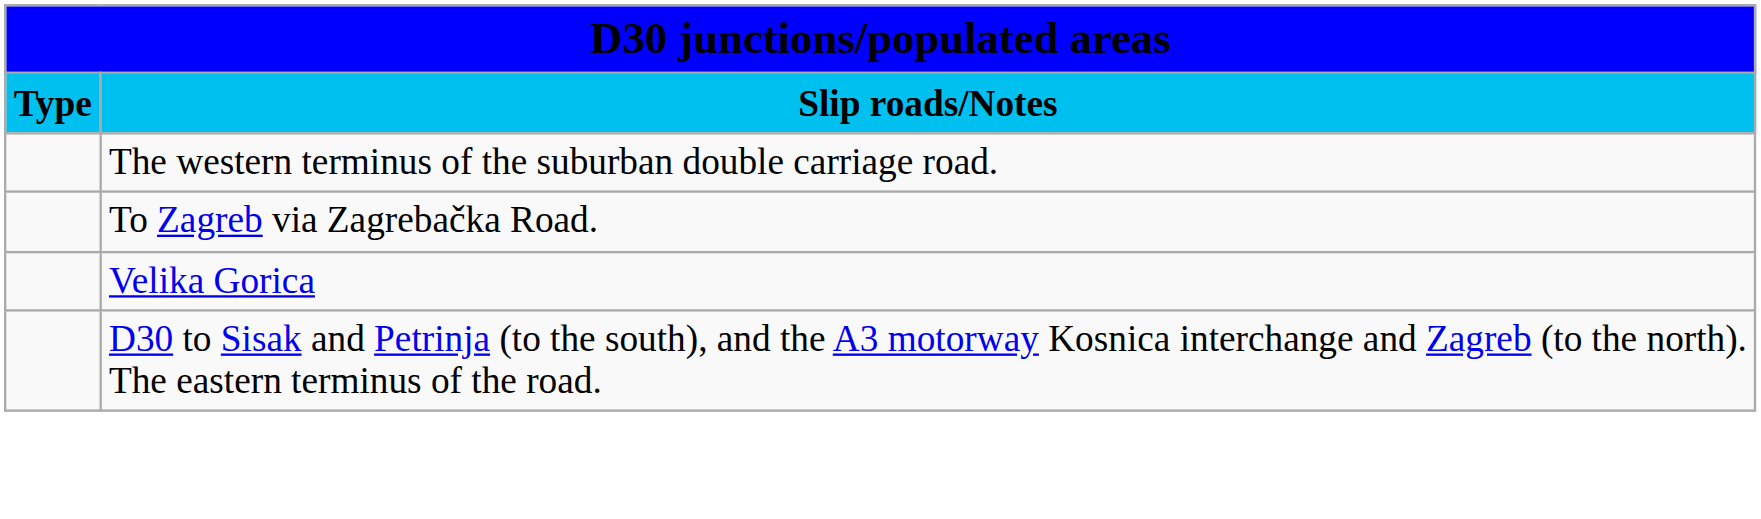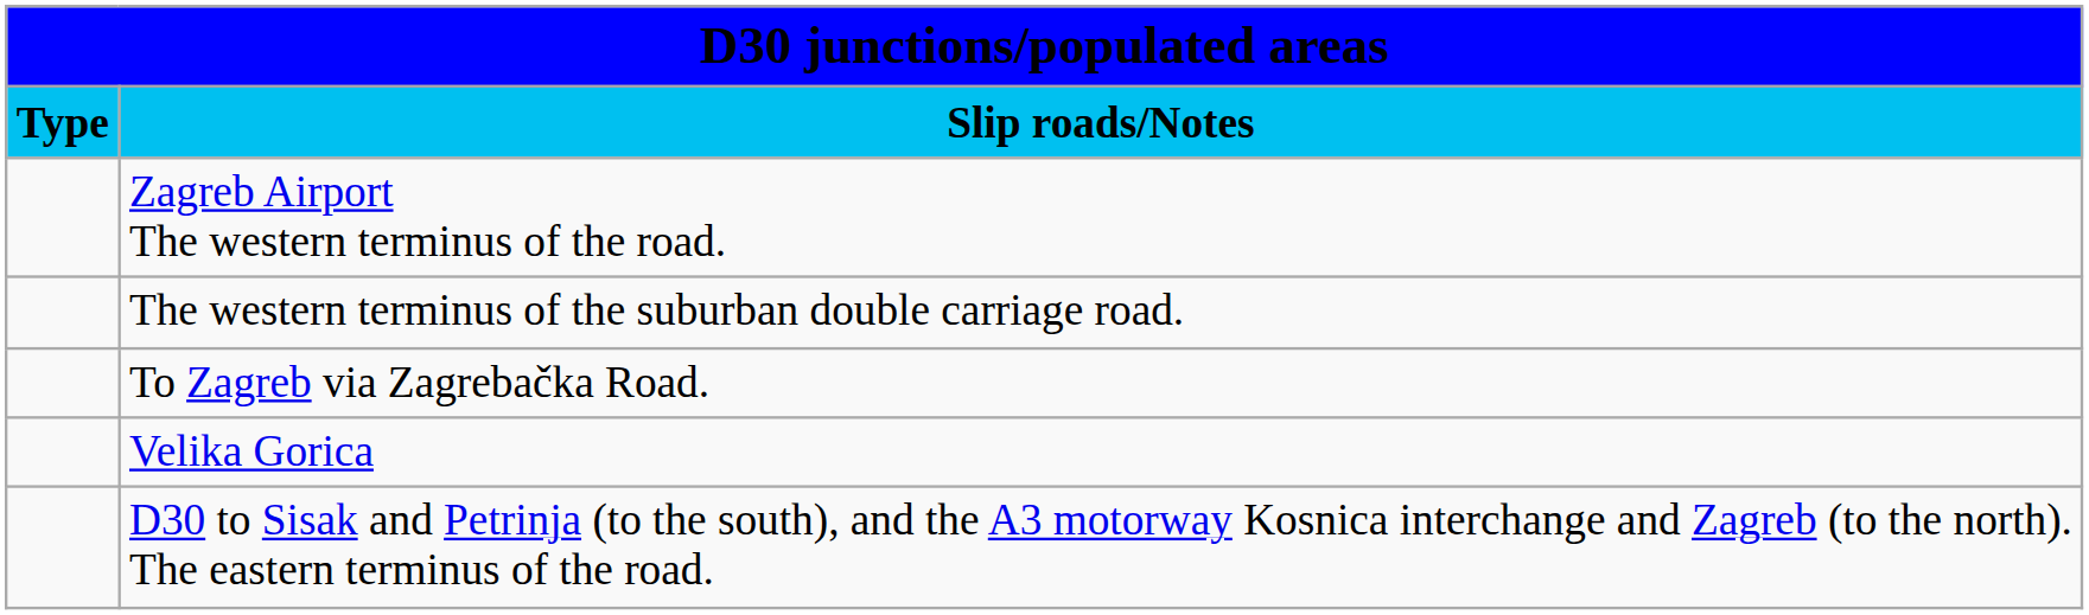+ row: Zagreb Airport The western terminus of the road.
